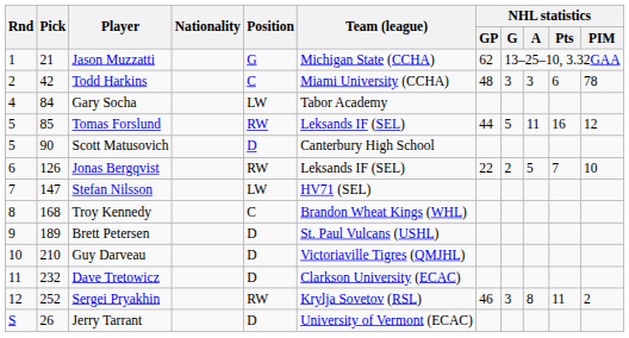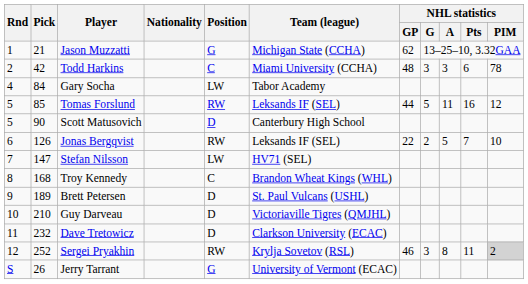Sergei Pryakhin | NHL statistics / PIM: no background -> lightgrey background
Jerry Tarrant | Position: D -> G
